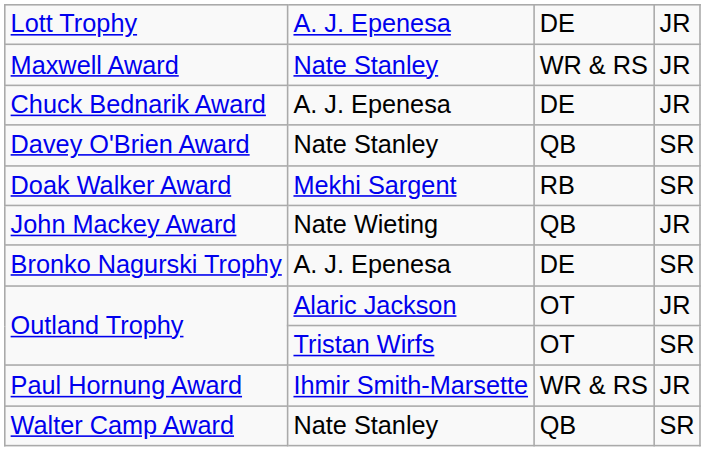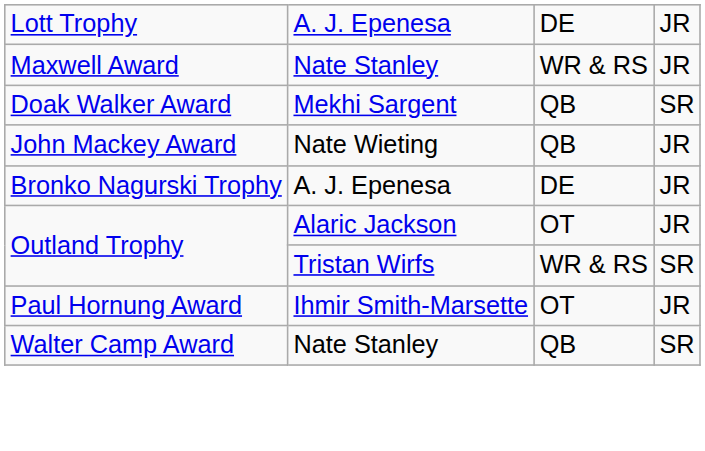- row: Chuck Bednarik Award | A. J. Epenesa | DE | JR
- row: Davey O'Brien Award | Nate Stanley | QB | SR
Doak Walker Award | column 3: RB -> QB
Bronko Nagurski Trophy | column 4: SR -> JR
Outland Trophy / Tristan Wirfs | column 3: OT -> WR & RS
Paul Hornung Award | column 3: WR & RS -> OT
